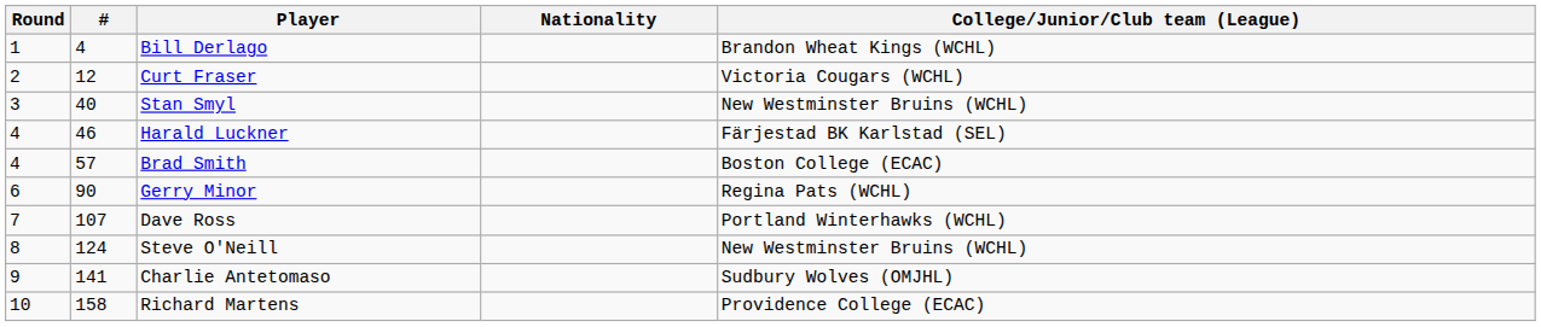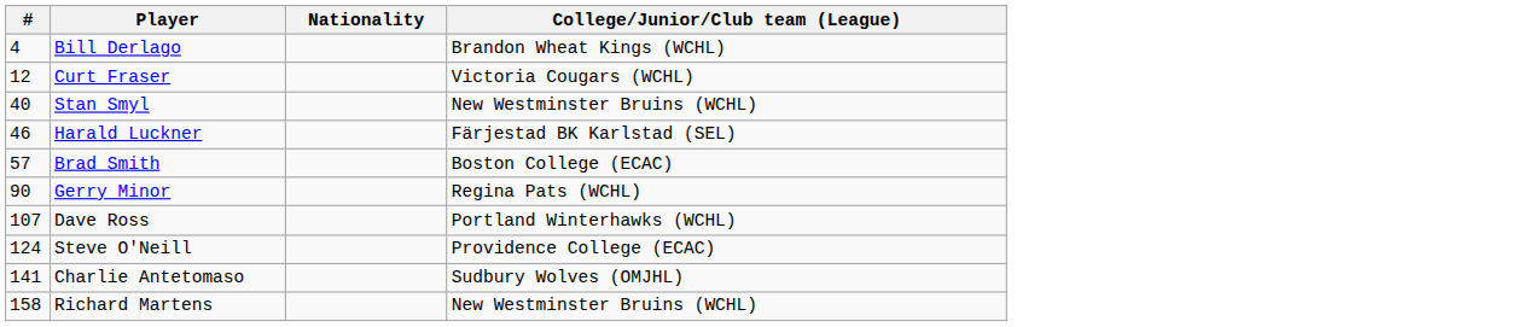- column: Round | 1 | 2 | 3 | 4 | 4 | 6 | 7 | 8 | 9 | 10
Steve O'Neill | College/Junior/Club team (League): New Westminster Bruins (WCHL) -> Providence College (ECAC)
Richard Martens | College/Junior/Club team (League): Providence College (ECAC) -> New Westminster Bruins (WCHL)
